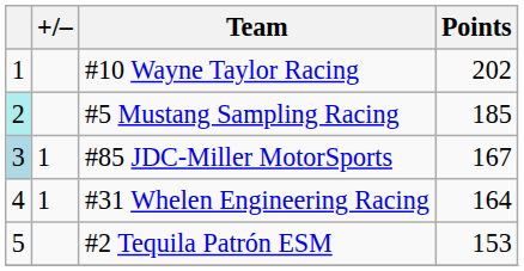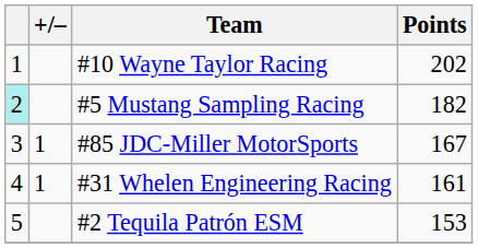#5 Mustang Sampling Racing | Points: 185 -> 182
#85 JDC-Miller MotorSports | column 1: lightblue background -> no background
#31 Whelen Engineering Racing | Points: 164 -> 161
